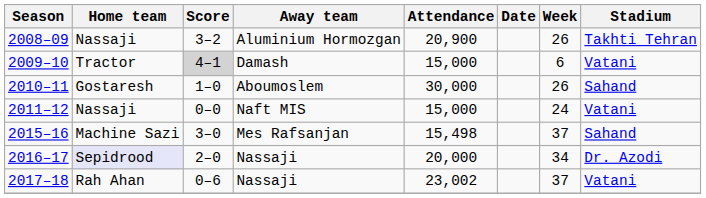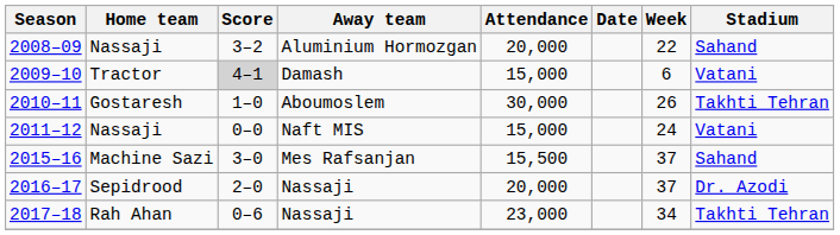2008–09 | Attendance: 20,900 -> 20,000
2008–09 | Week: 26 -> 22
2008–09 | Stadium: Takhti Tehran -> Sahand
2010–11 | Stadium: Sahand -> Takhti Tehran
2015–16 | Attendance: 15,498 -> 15,500
2016–17 | Home team: lavender background -> no background
2016–17 | Week: 34 -> 37
2017–18 | Attendance: 23,002 -> 23,000
2017–18 | Week: 37 -> 34
2017–18 | Stadium: Vatani -> Takhti Tehran
